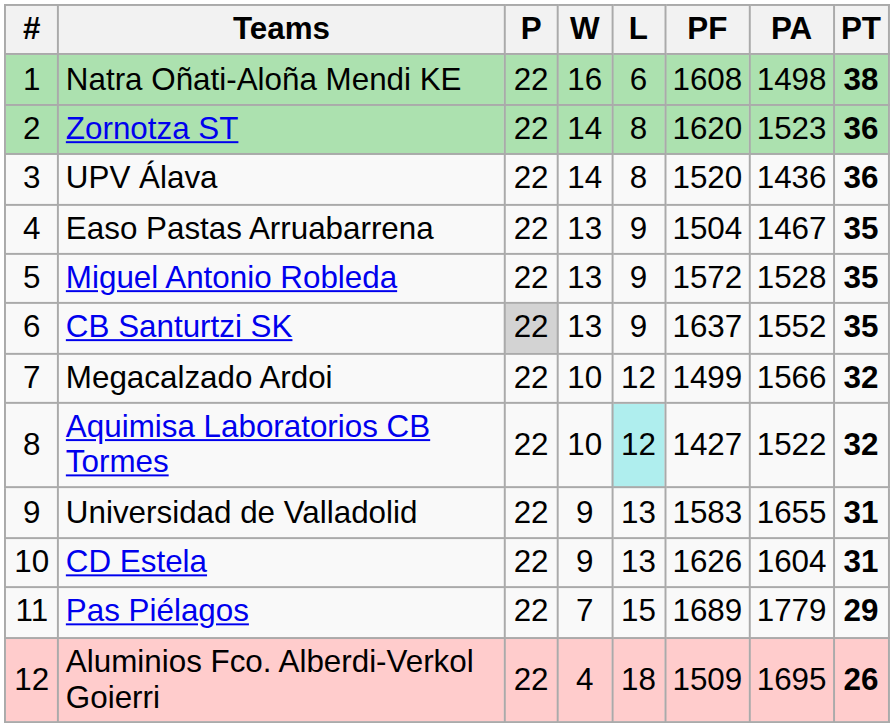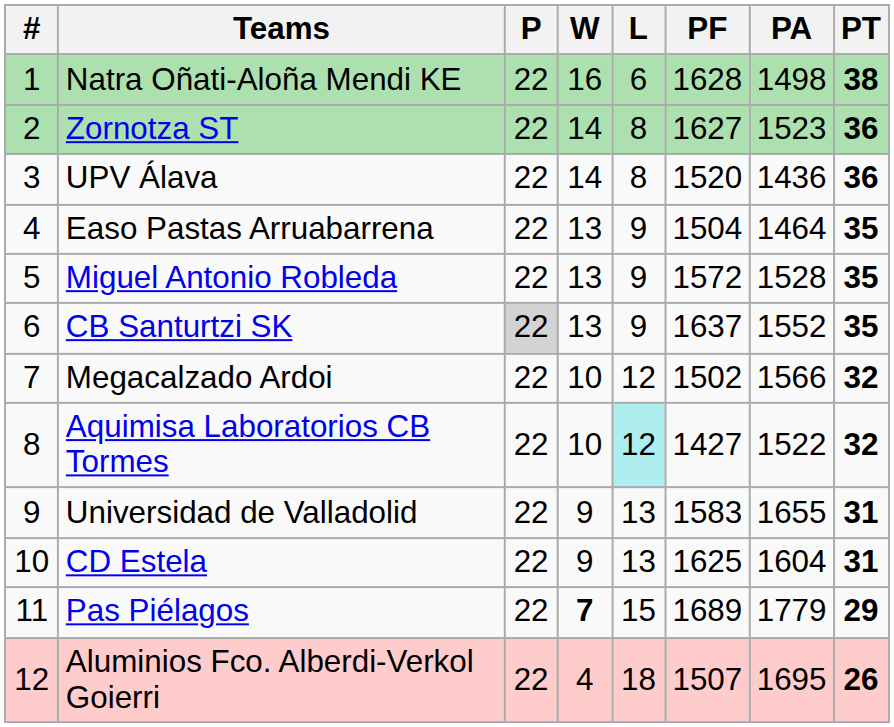Natra Oñati-Aloña Mendi KE | PF: 1608 -> 1628
Zornotza ST | PF: 1620 -> 1627
Easo Pastas Arruabarrena | PA: 1467 -> 1464
Megacalzado Ardoi | PF: 1499 -> 1502
CD Estela | PF: 1626 -> 1625
Pas Piélagos | W: normal -> bold
Aluminios Fco. Alberdi-Verkol Goierri | PF: 1509 -> 1507
